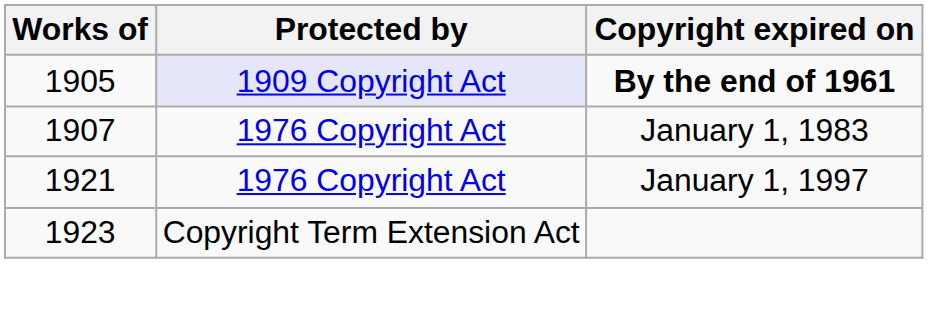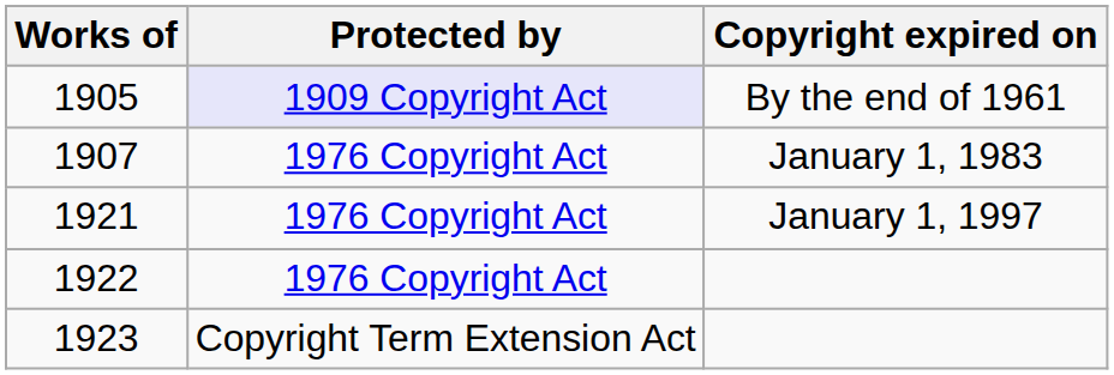1905 | Copyright expired on: bold -> normal
+ row: 1922 | 1976 Copyright Act
